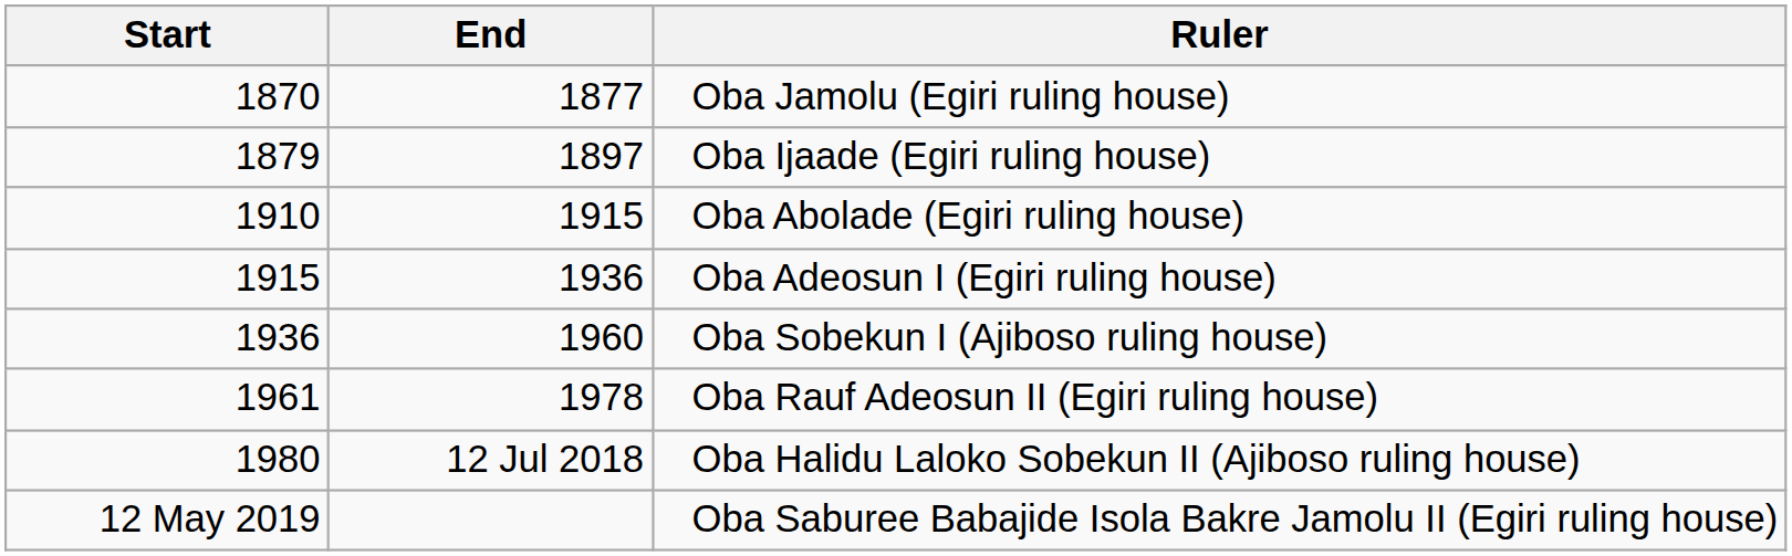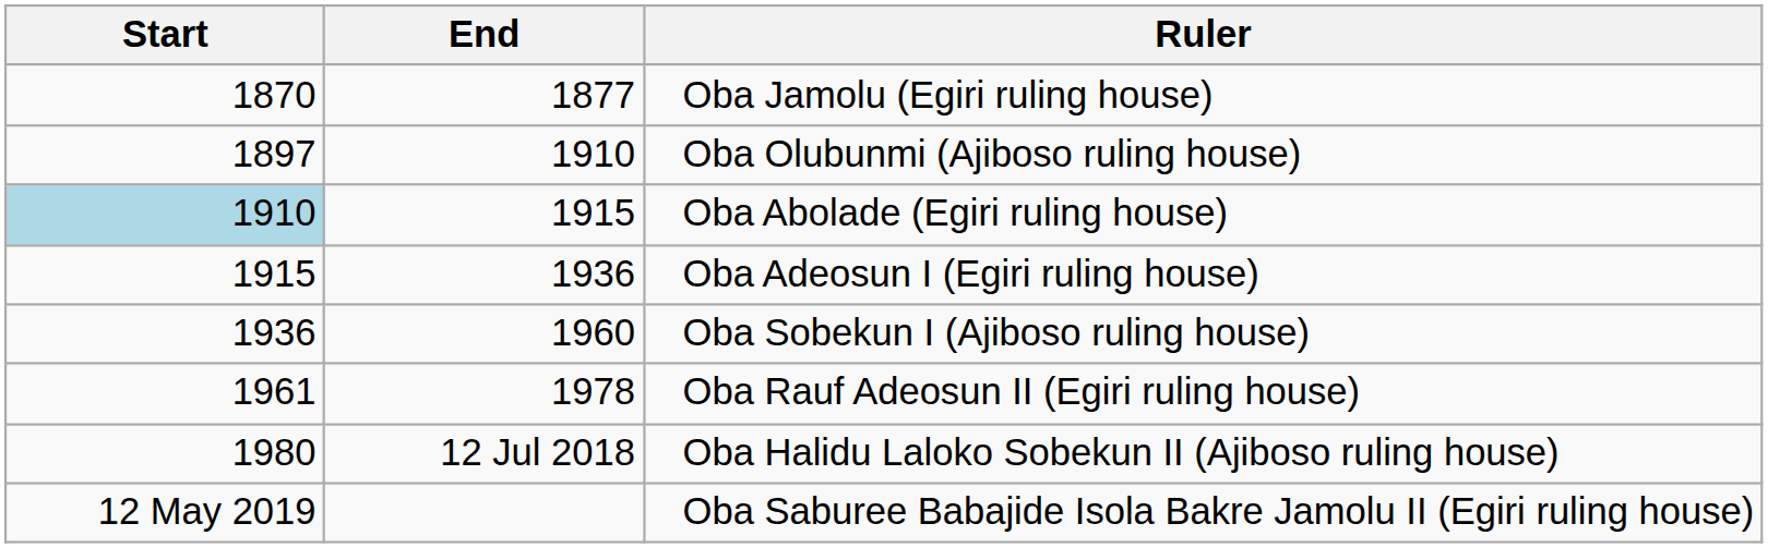- row: 1879 | 1897 | Oba Ijaade (Egiri ruling house)
+ row: 1897 | 1910 | Oba Olubunmi (Ajiboso ruling house)
Oba Abolade (Egiri ruling house) | Start: no background -> lightblue background
